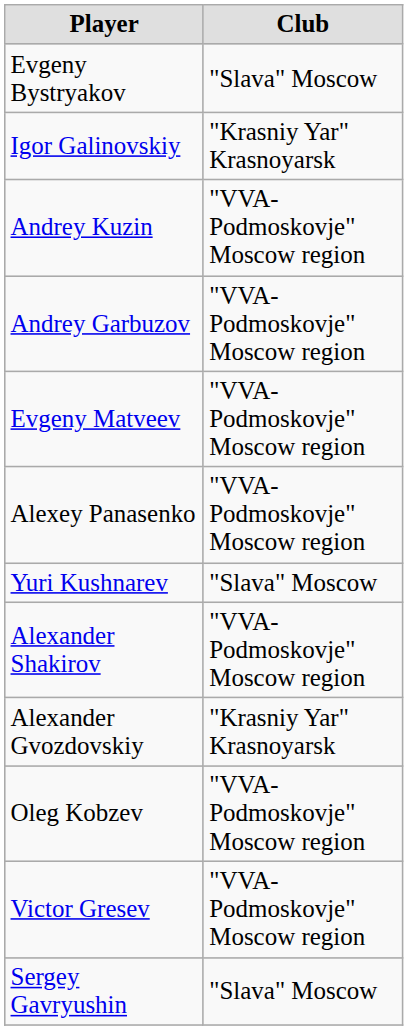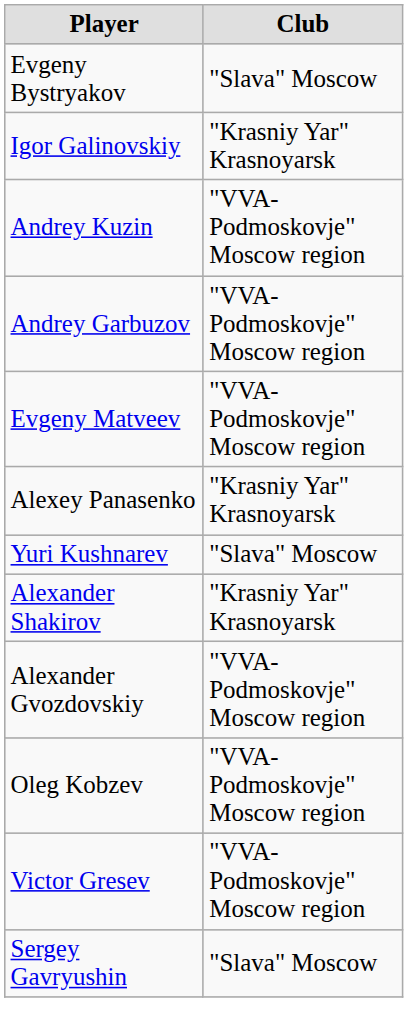Alexey Panasenko | Club: "VVA-Podmoskovje" Moscow region -> "Krasniy Yar" Krasnoyarsk
Alexander Shakirov | Club: "VVA-Podmoskovje" Moscow region -> "Krasniy Yar" Krasnoyarsk
Alexander Gvozdovskiy | Club: "Krasniy Yar" Krasnoyarsk -> "VVA-Podmoskovje" Moscow region
